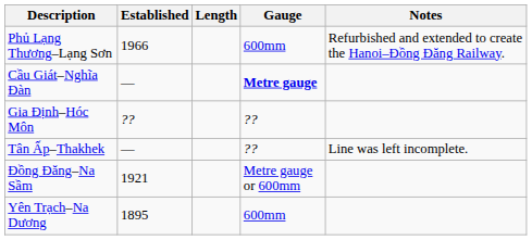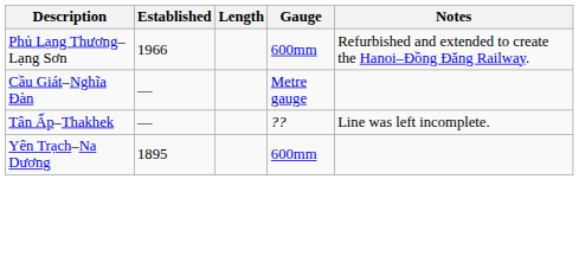Cầu Giát–Nghĩa Đàn | Gauge: bold -> normal
- row: Gia Định–Hóc Môn | ?? | ??
- row: Đồng Đăng–Na Sầm | 1921 | Metre gauge or 600mm
